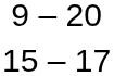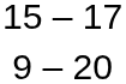rows swapped: 15 – 17 <-> 9 – 20
